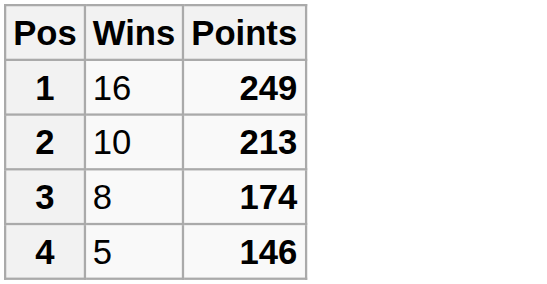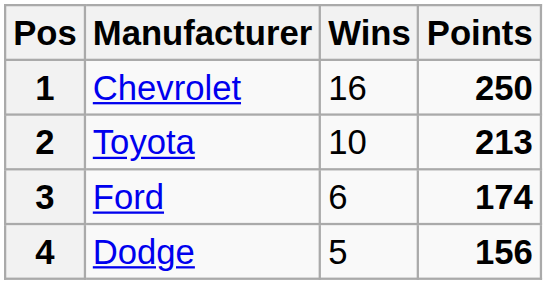+ column: Manufacturer | Chevrolet | Toyota | Ford | Dodge
1 | Points: 249 -> 250
3 | Wins: 8 -> 6
4 | Points: 146 -> 156
